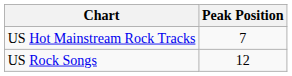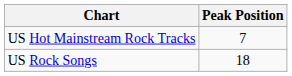US Rock Songs | Peak Position: 12 -> 18
